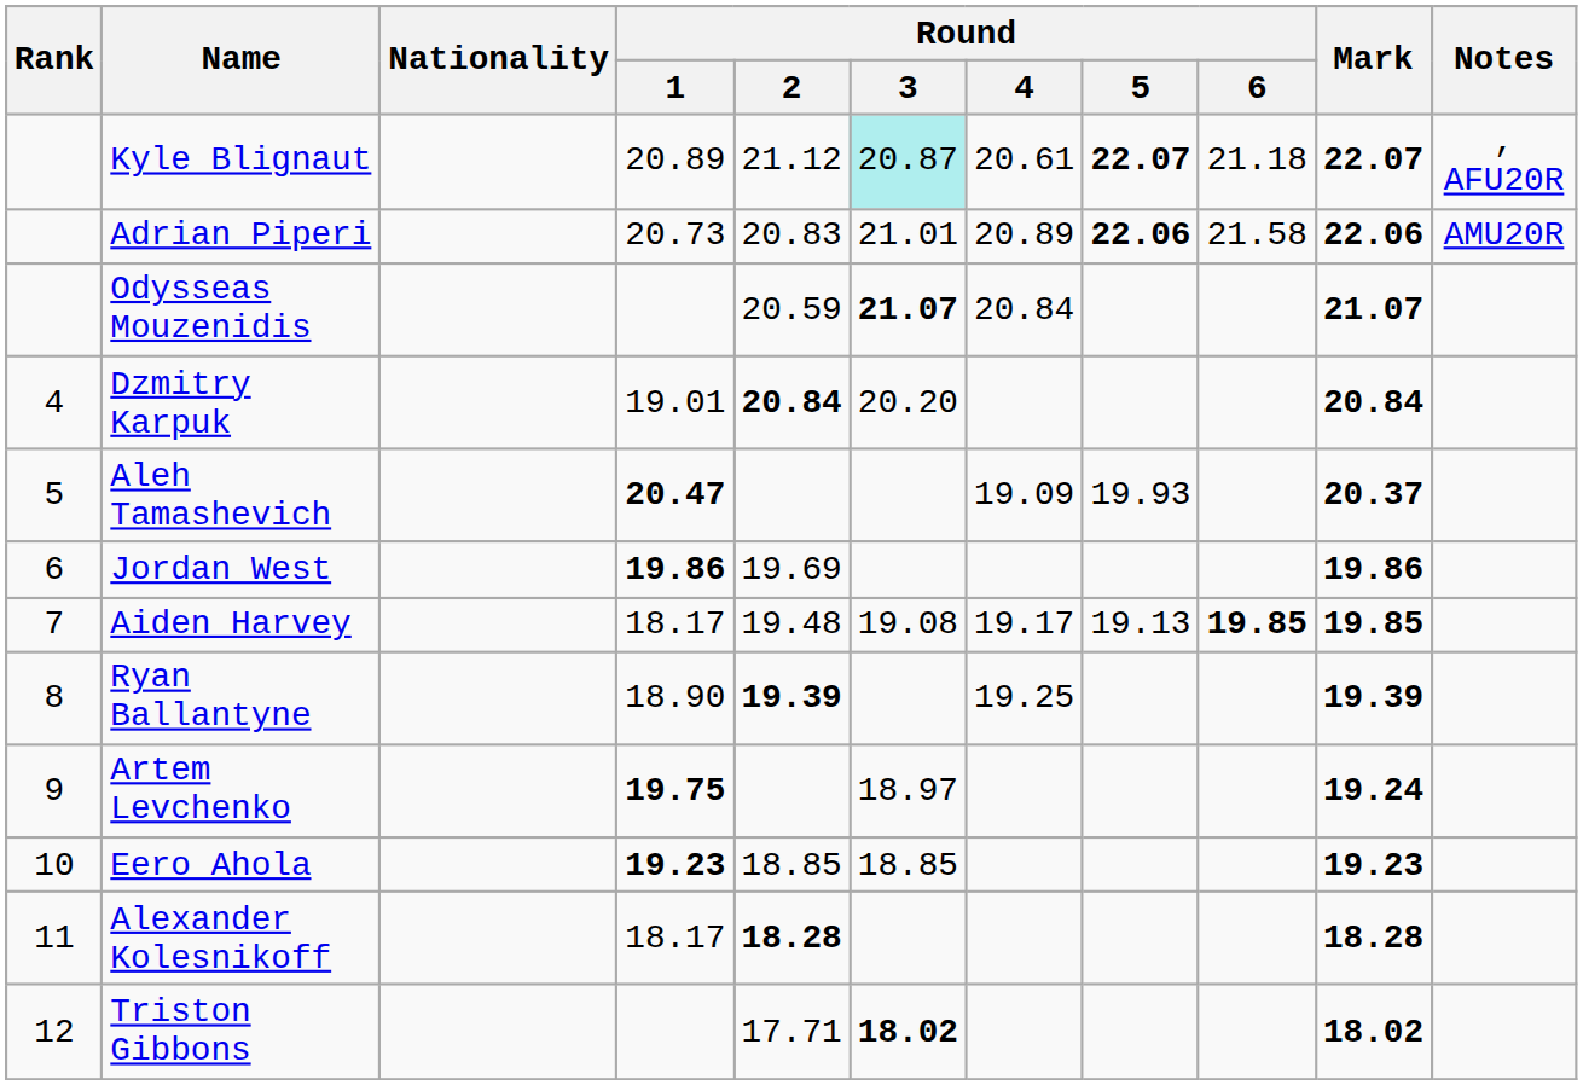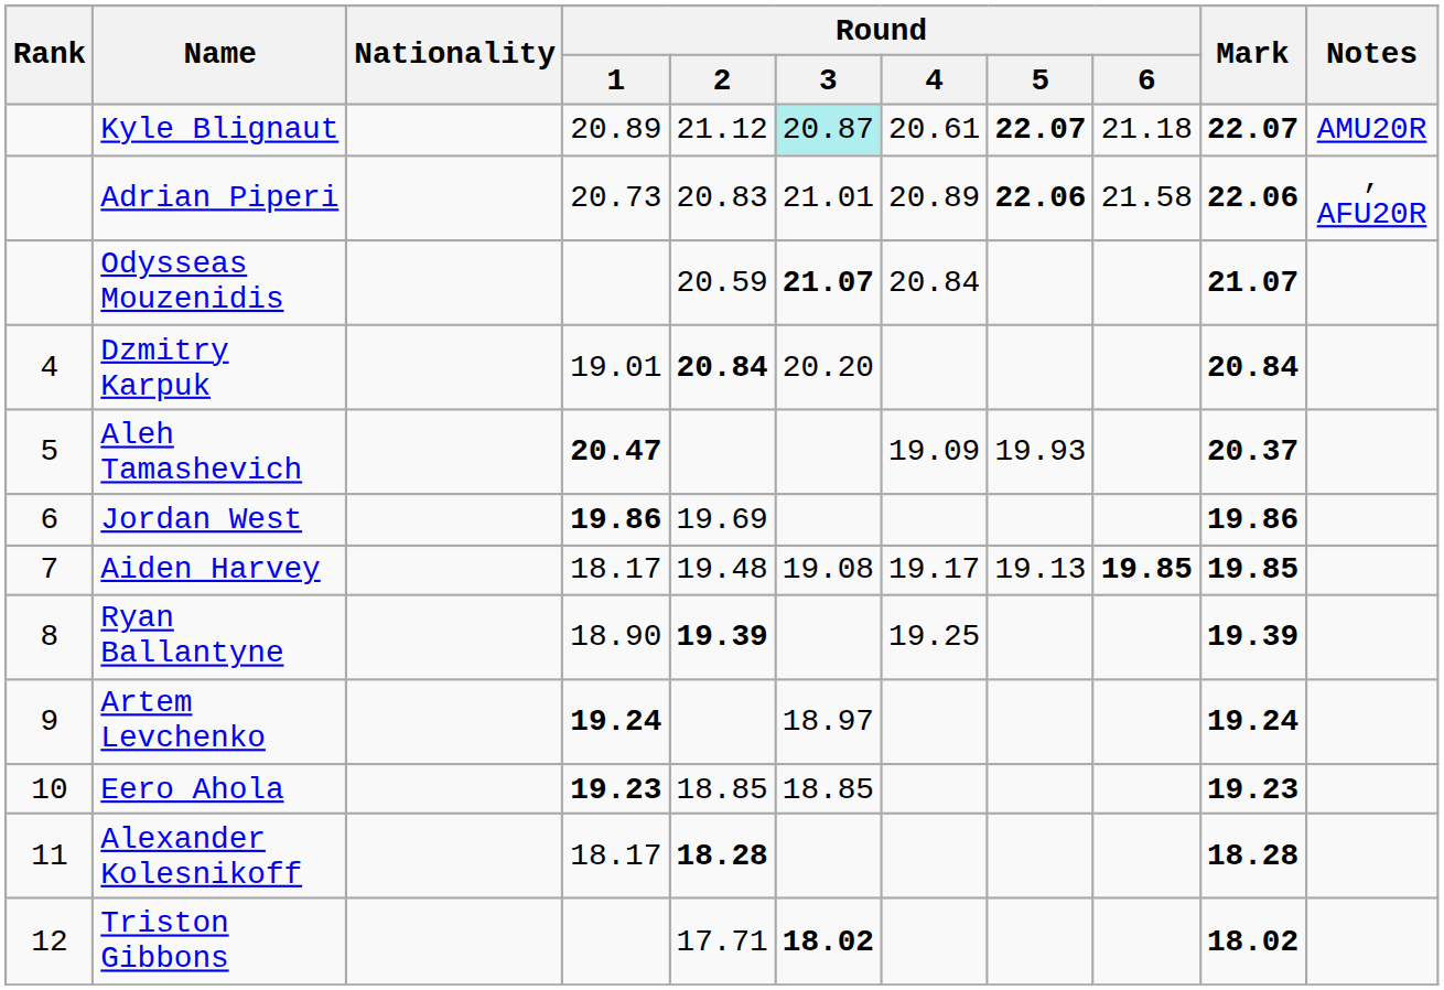Kyle Blignaut | Notes: , AFU20R -> AMU20R
Adrian Piperi | Notes: AMU20R -> , AFU20R
Artem Levchenko | Round / 1: 19.75 -> 19.24
